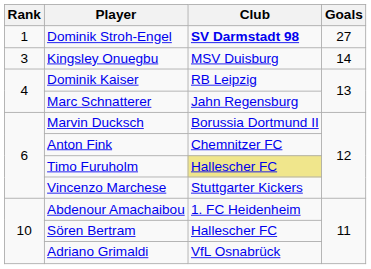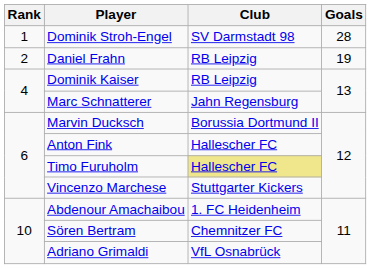Dominik Stroh-Engel | Club: bold -> normal
Dominik Stroh-Engel | Goals: 27 -> 28
+ row: 2 | Daniel Frahn | RB Leipzig | 19
- row: 3 | Kingsley Onuegbu | MSV Duisburg | 14
Anton Fink | Club: Chemnitzer FC -> Hallescher FC
Sören Bertram | Club: Hallescher FC -> Chemnitzer FC
